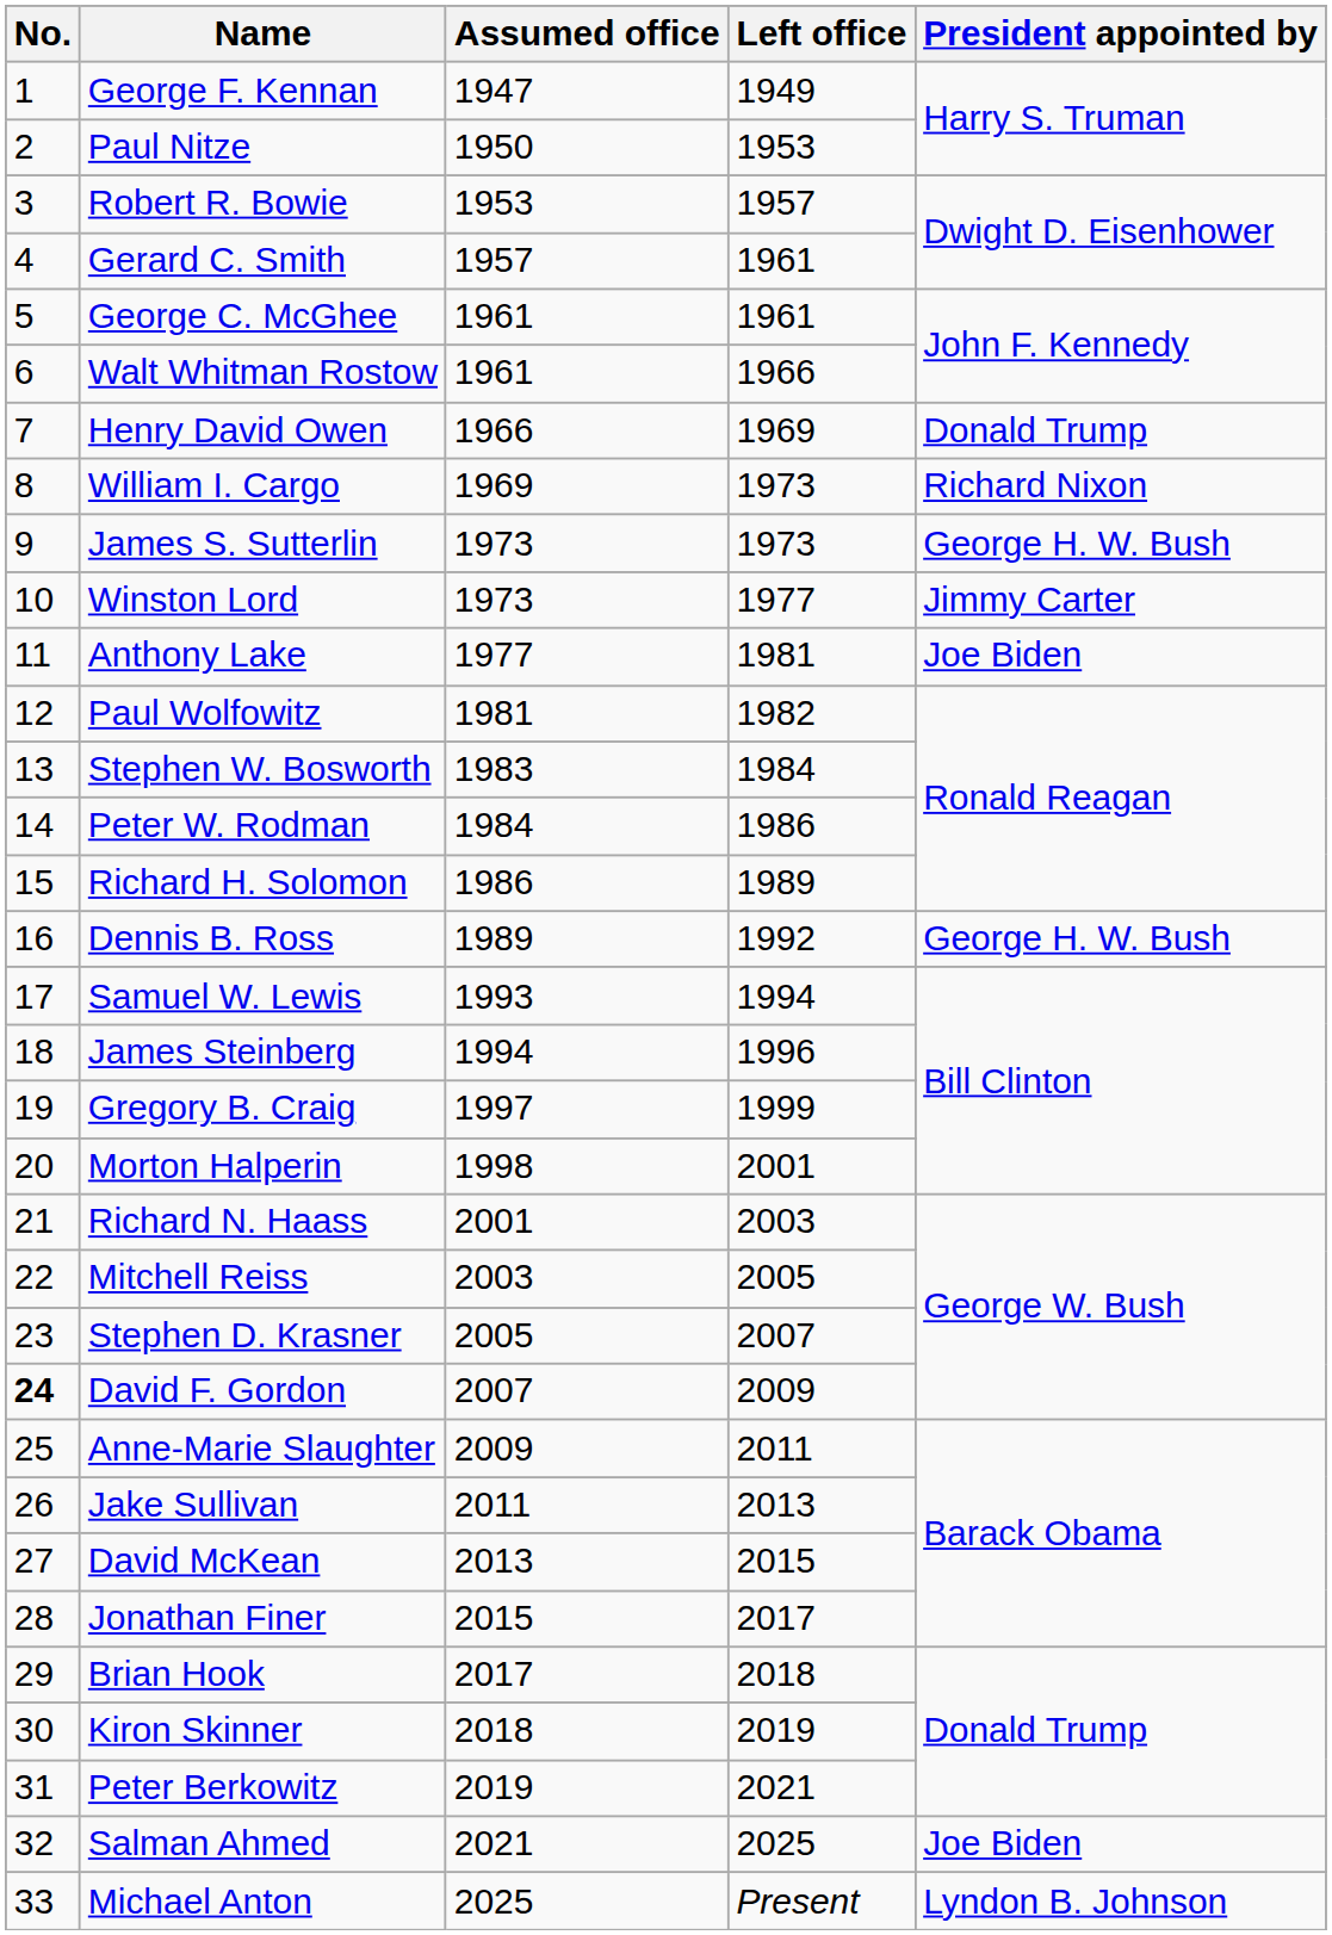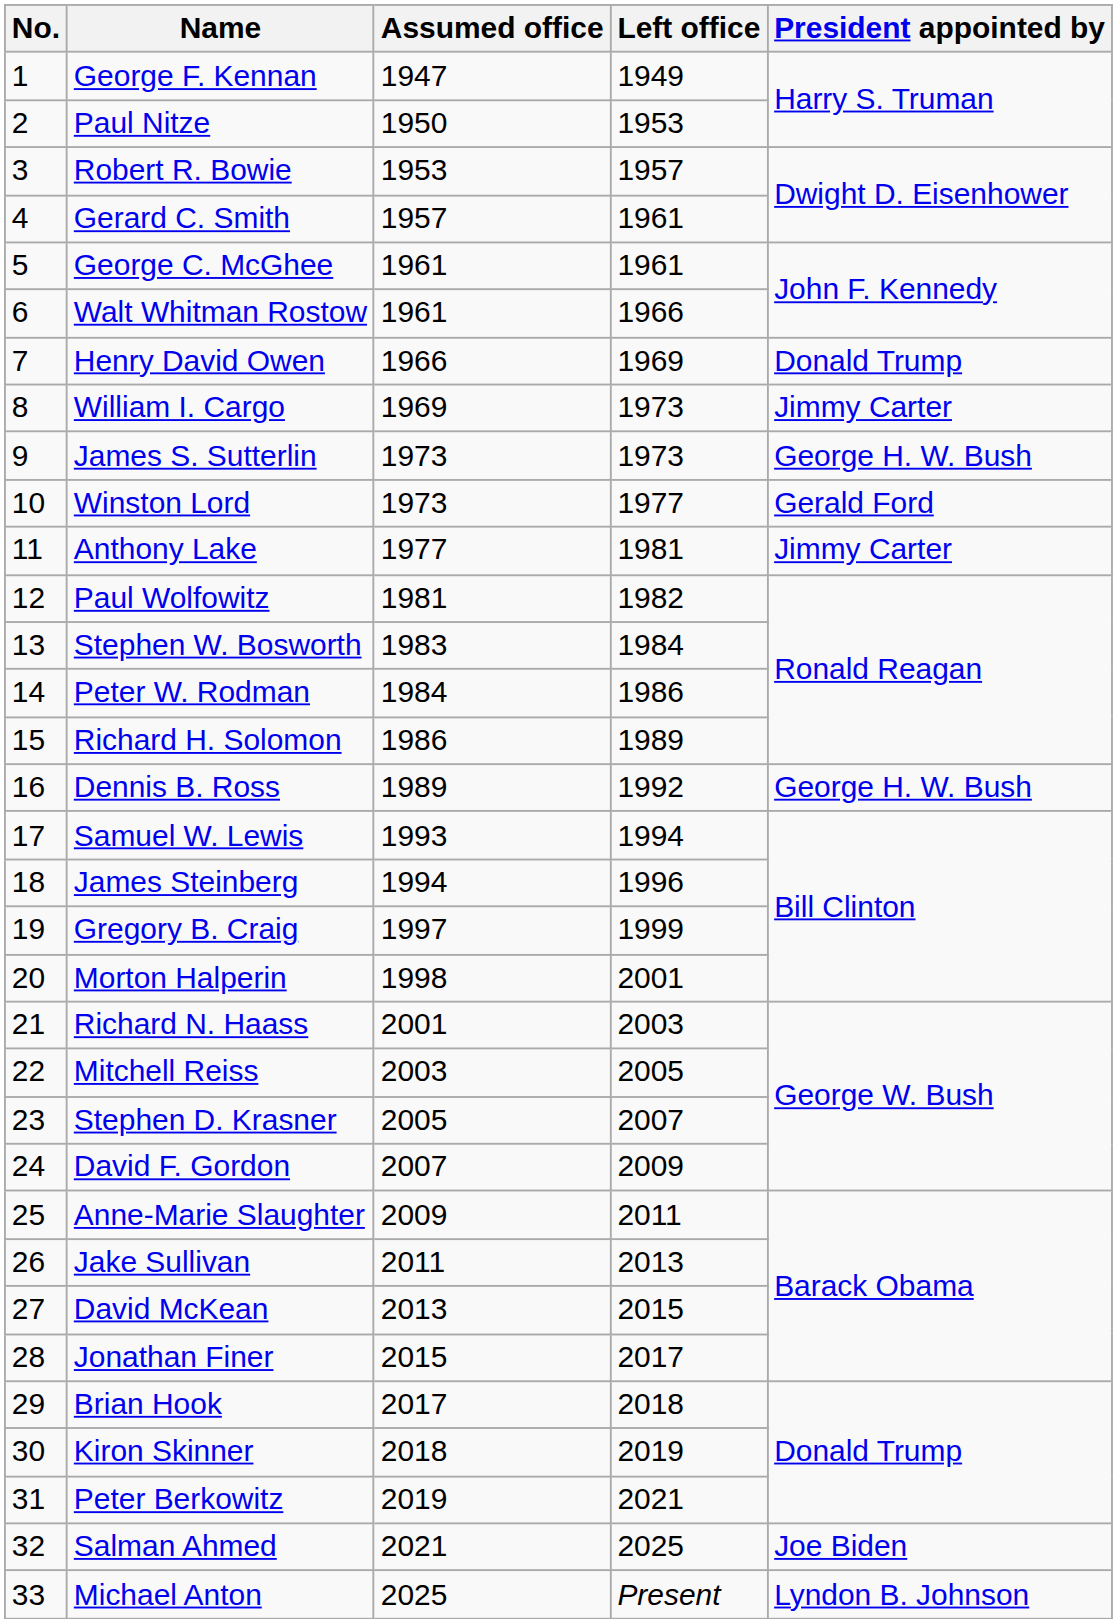William I. Cargo | President appointed by: Richard Nixon -> Jimmy Carter
Winston Lord | President appointed by: Jimmy Carter -> Gerald Ford
Anthony Lake | President appointed by: Joe Biden -> Jimmy Carter
David F. Gordon | No.: bold -> normal
